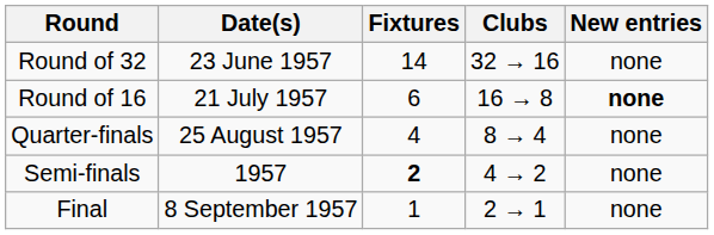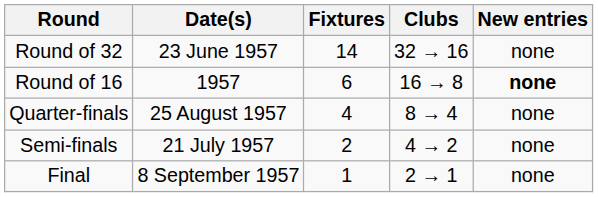Round of 16 | Date(s): 21 July 1957 -> 1957
Semi-finals | Date(s): 1957 -> 21 July 1957
Semi-finals | Fixtures: bold -> normal
